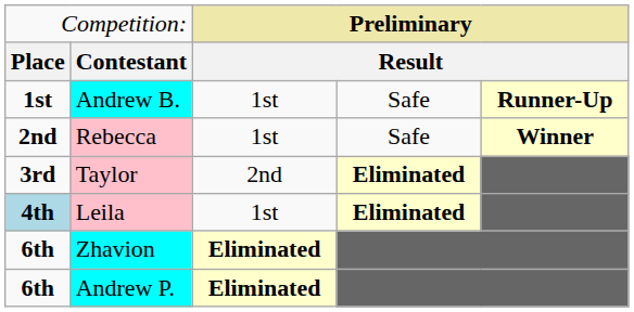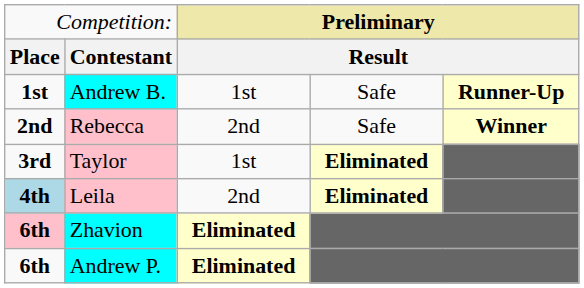Rebecca | column 3: 1st -> 2nd
Taylor | column 3: 2nd -> 1st
Leila | column 3: 1st -> 2nd
Zhavion | column 1: no background -> pink background
